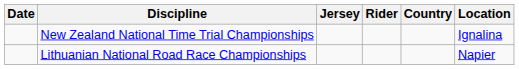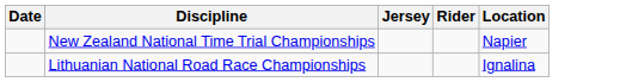- column: Country
New Zealand National Time Trial Championships | Location: Ignalina -> Napier
Lithuanian National Road Race Championships | Location: Napier -> Ignalina
